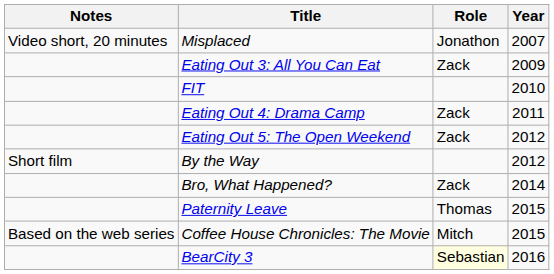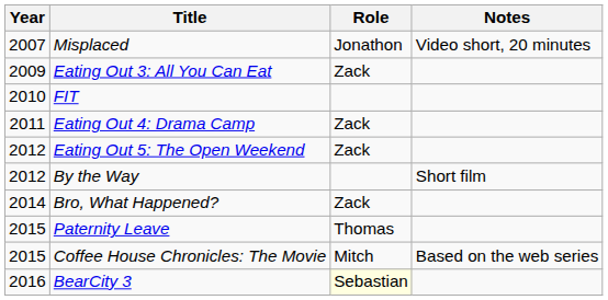columns swapped: Year <-> Notes
